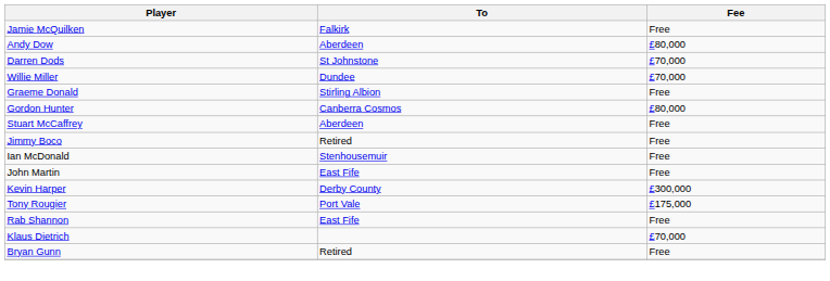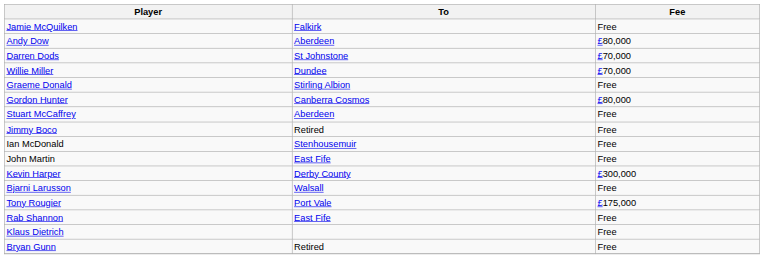+ row: Bjarni Larusson | Walsall | Free
Klaus Dietrich | Fee: £70,000 -> Free
